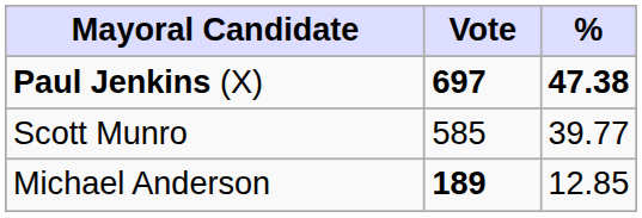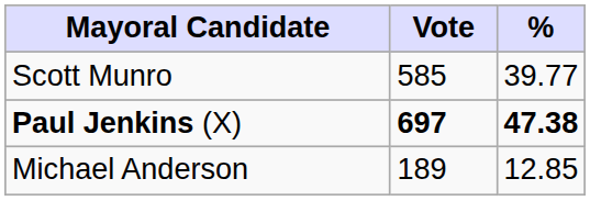rows swapped: Paul Jenkins (X) <-> Scott Munro
Michael Anderson | Vote: bold -> normal
